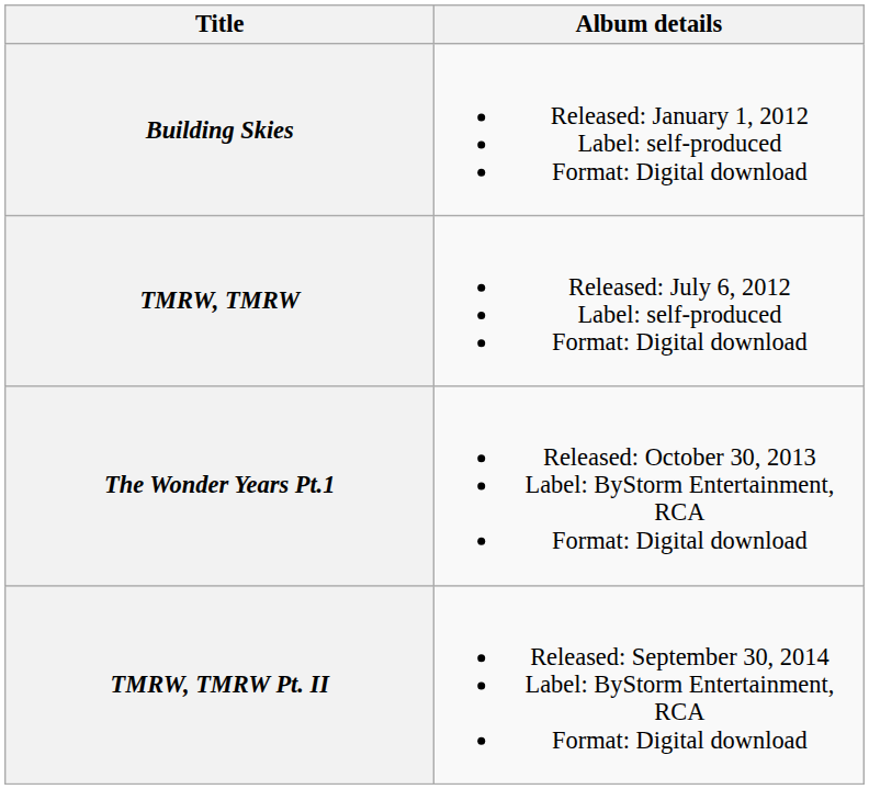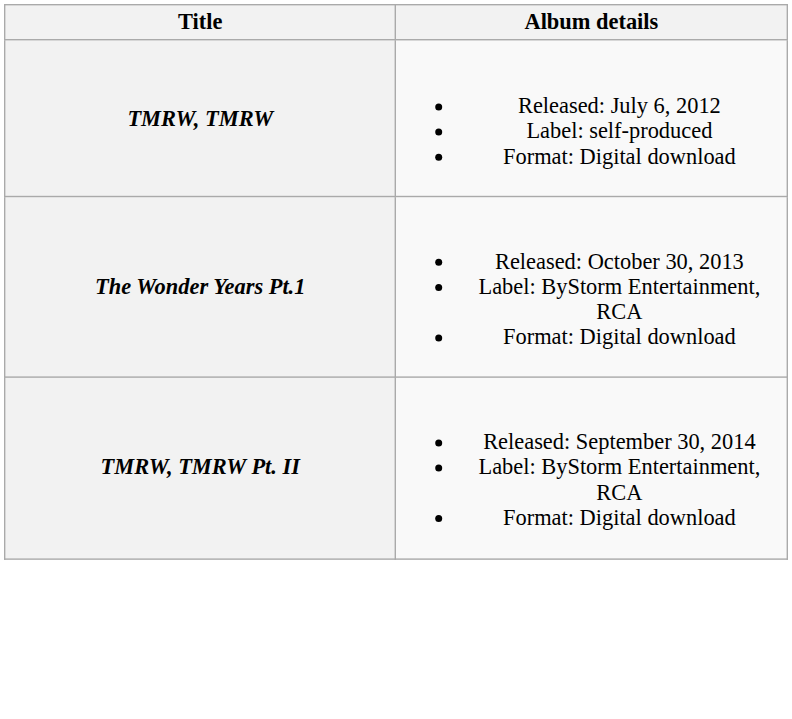- row: Building Skies | Released: January 1, 2012 Label: self-produced Format: Digital download
